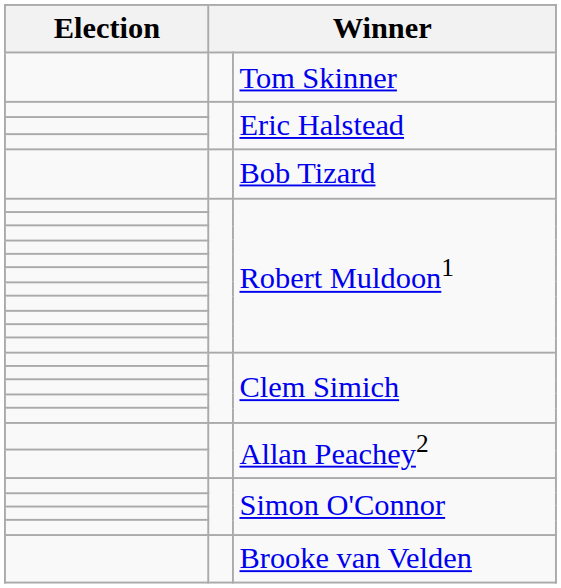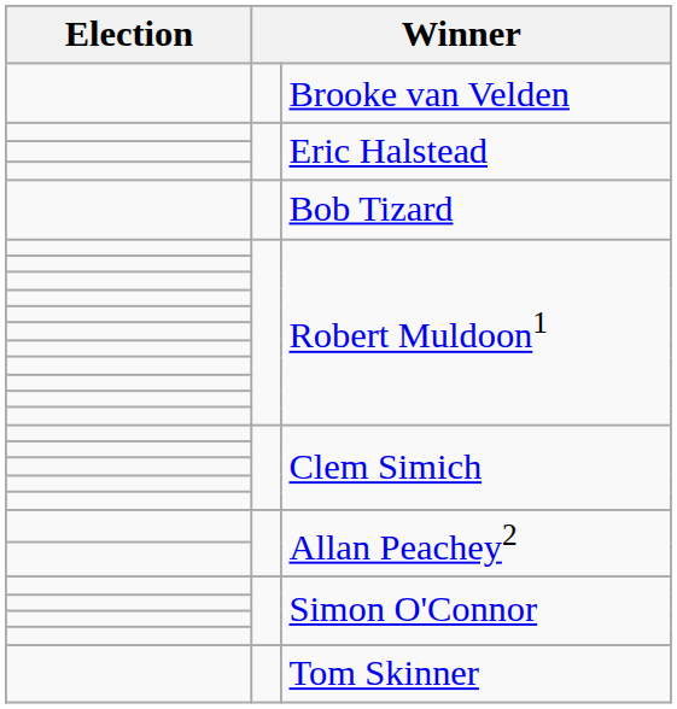rows swapped: Tom Skinner <-> Brooke van Velden
